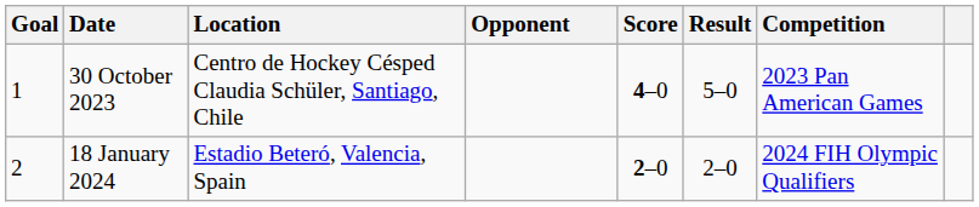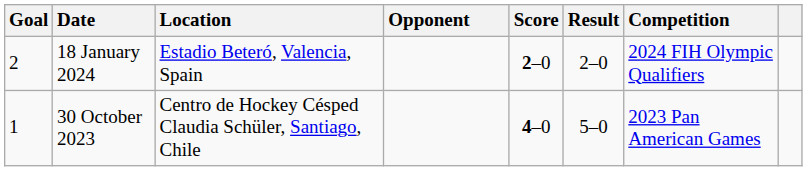rows swapped: 30 October 2023 <-> 18 January 2024
